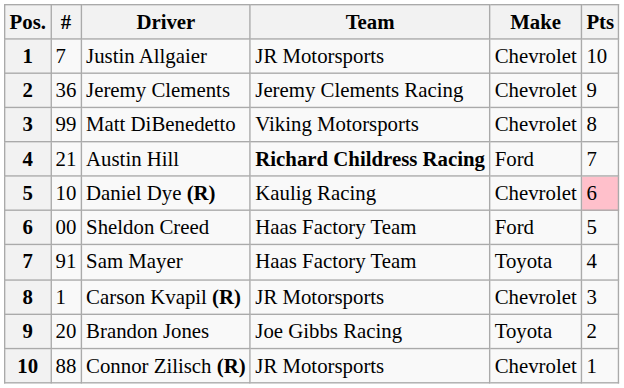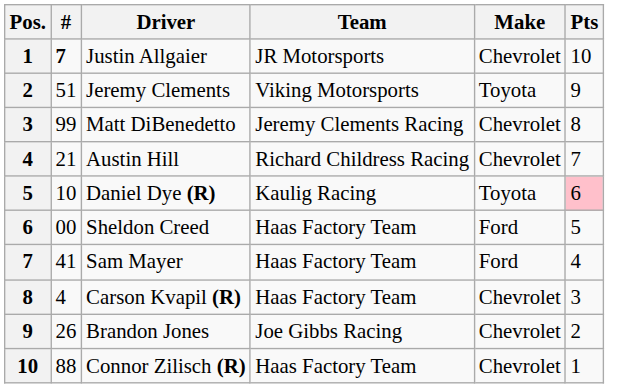Justin Allgaier | #: normal -> bold
Jeremy Clements | #: 36 -> 51
Jeremy Clements | Team: Jeremy Clements Racing -> Viking Motorsports
Jeremy Clements | Make: Chevrolet -> Toyota
Matt DiBenedetto | Team: Viking Motorsports -> Jeremy Clements Racing
Austin Hill | Team: bold -> normal
Austin Hill | Make: Ford -> Chevrolet
Daniel Dye (R) | Make: Chevrolet -> Toyota
Sam Mayer | #: 91 -> 41
Sam Mayer | Make: Toyota -> Ford
Carson Kvapil (R) | #: 1 -> 4
Carson Kvapil (R) | Team: JR Motorsports -> Haas Factory Team
Brandon Jones | #: 20 -> 26
Brandon Jones | Make: Toyota -> Chevrolet
Connor Zilisch (R) | Team: JR Motorsports -> Haas Factory Team
